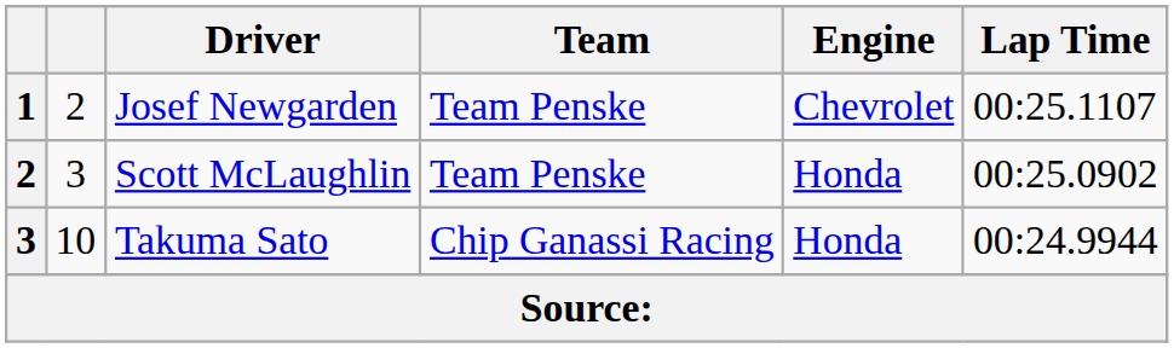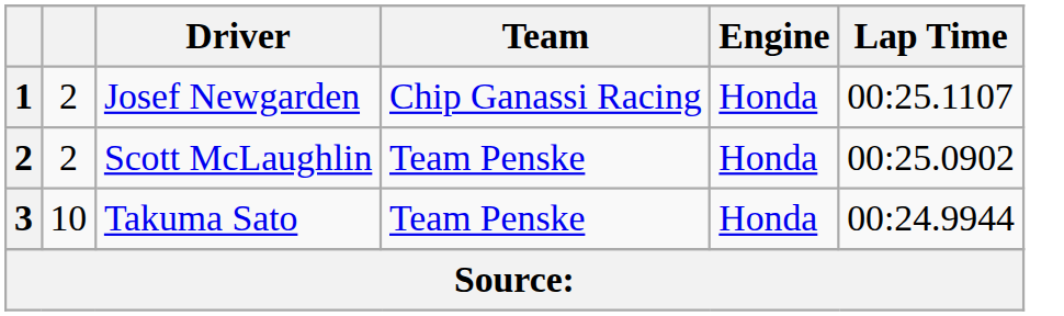Josef Newgarden | Team: Team Penske -> Chip Ganassi Racing
Josef Newgarden | Engine: Chevrolet -> Honda
Scott McLaughlin | column 2: 3 -> 2
Takuma Sato | Team: Chip Ganassi Racing -> Team Penske
